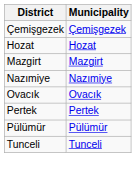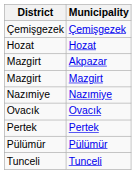+ row: Mazgirt | Akpazar
